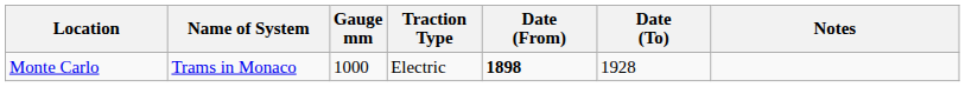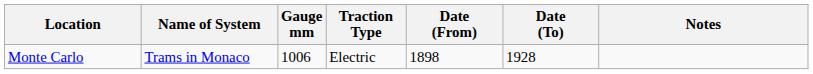Monte Carlo | Gauge mm: 1000 -> 1006
Monte Carlo | Date (From): bold -> normal
